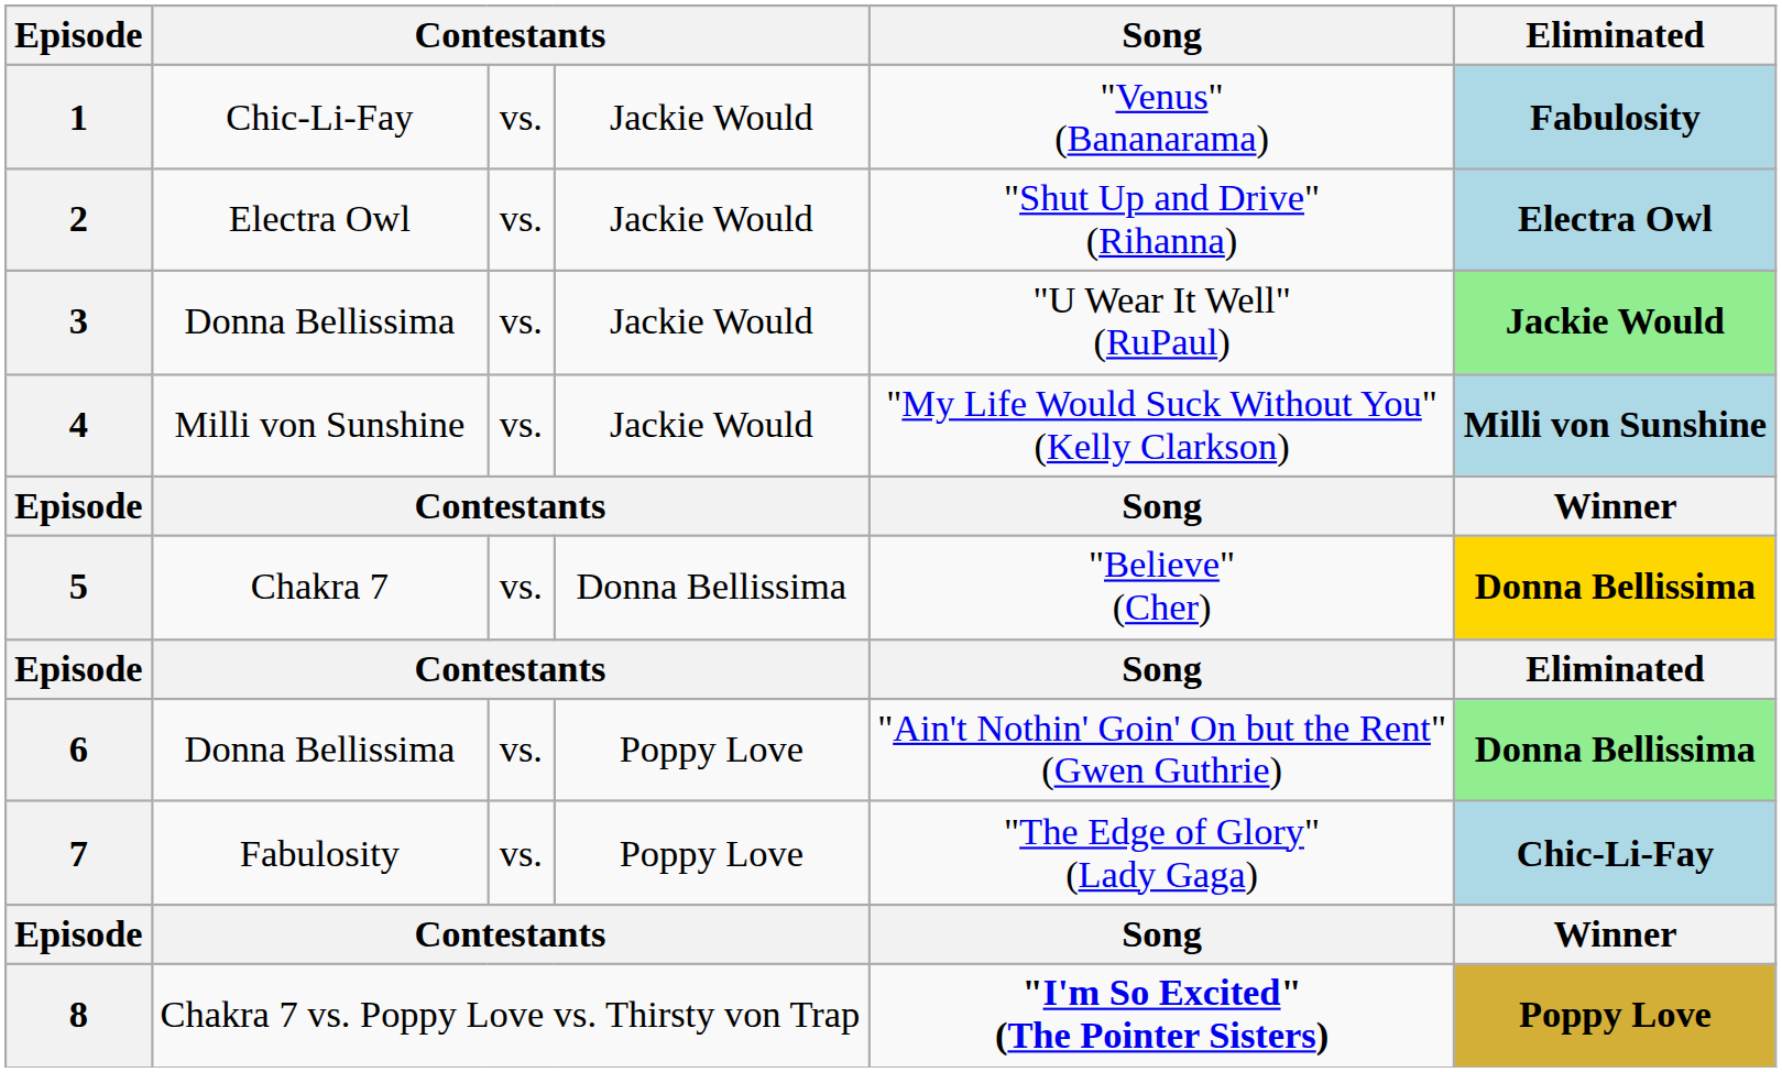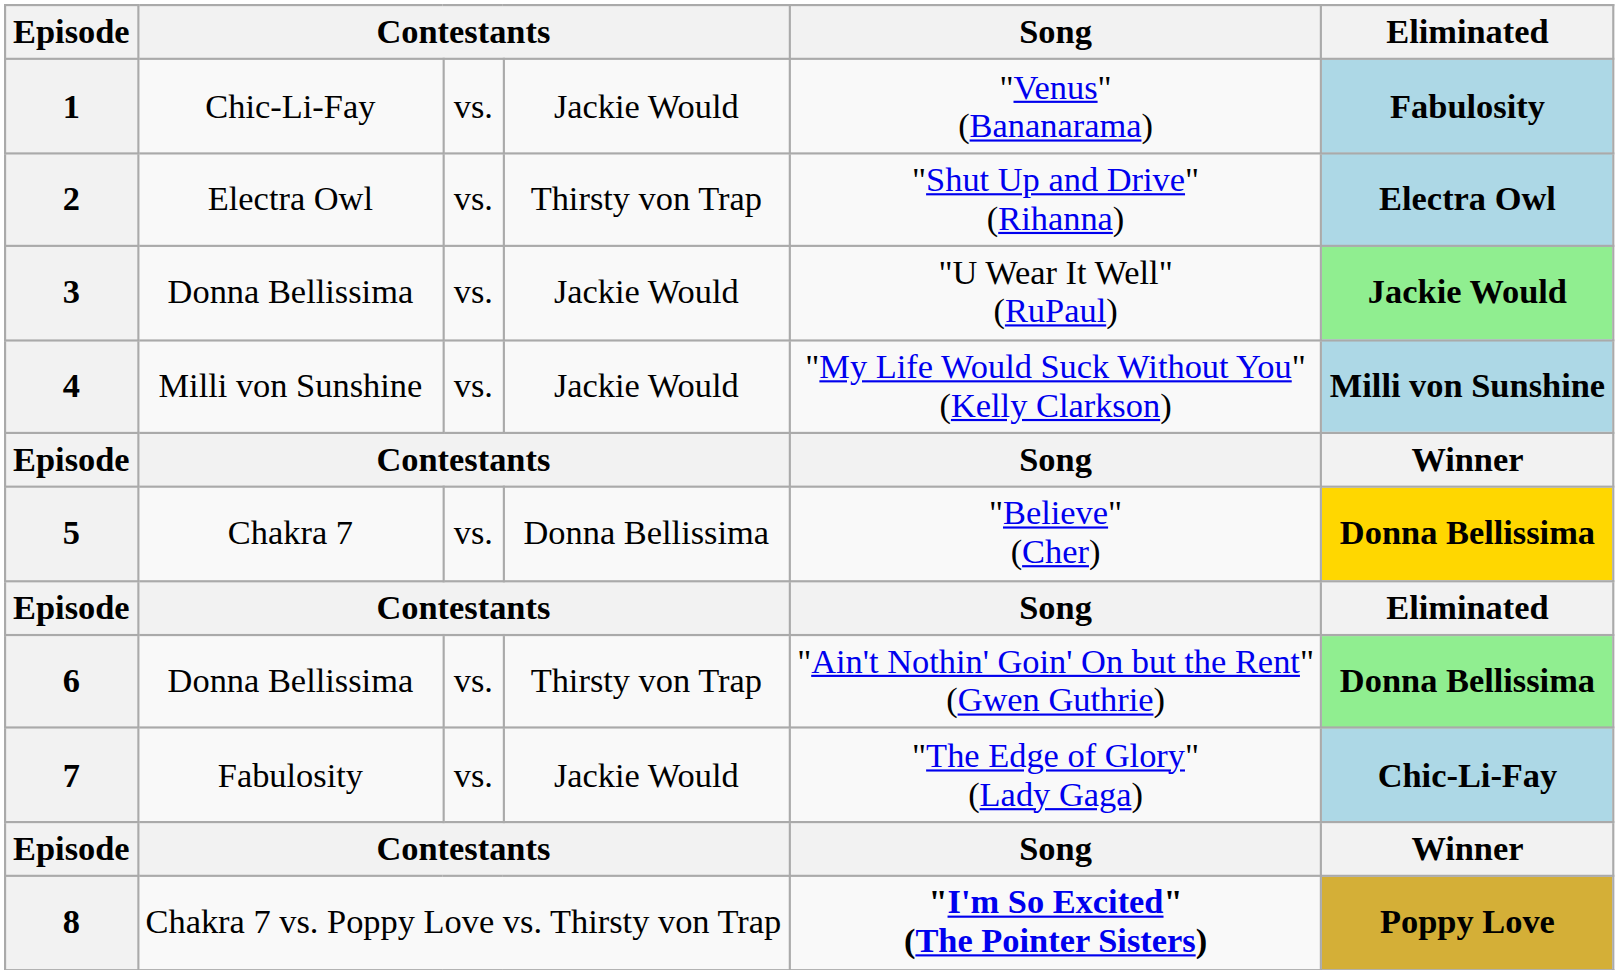2 | column 4: Jackie Would -> Thirsty von Trap
6 | column 4: Poppy Love -> Thirsty von Trap
7 | column 4: Poppy Love -> Jackie Would
